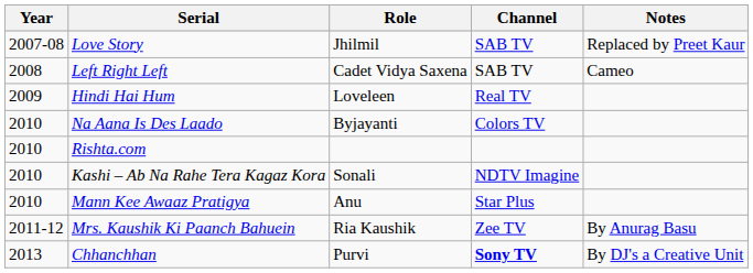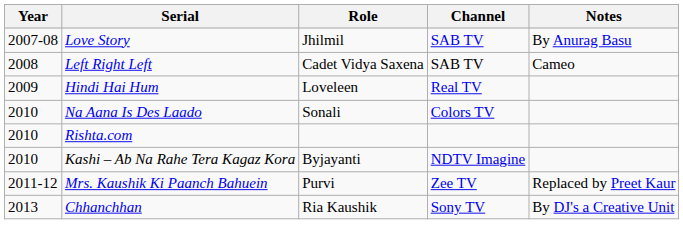Love Story | Notes: Replaced by Preet Kaur -> By Anurag Basu
Na Aana Is Des Laado | Role: Byjayanti -> Sonali
Kashi – Ab Na Rahe Tera Kagaz Kora | Role: Sonali -> Byjayanti
- row: 2010 | Mann Kee Awaaz Pratigya | Anu | Star Plus
Mrs. Kaushik Ki Paanch Bahuein | Role: Ria Kaushik -> Purvi
Mrs. Kaushik Ki Paanch Bahuein | Notes: By Anurag Basu -> Replaced by Preet Kaur
Chhanchhan | Role: Purvi -> Ria Kaushik
Chhanchhan | Channel: bold -> normal
